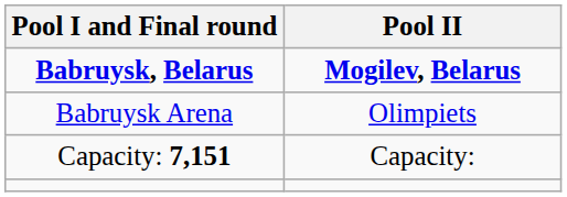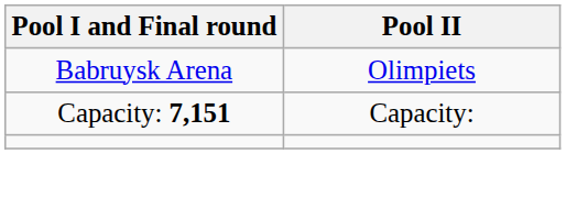- row: Babruysk, Belarus | Mogilev, Belarus
